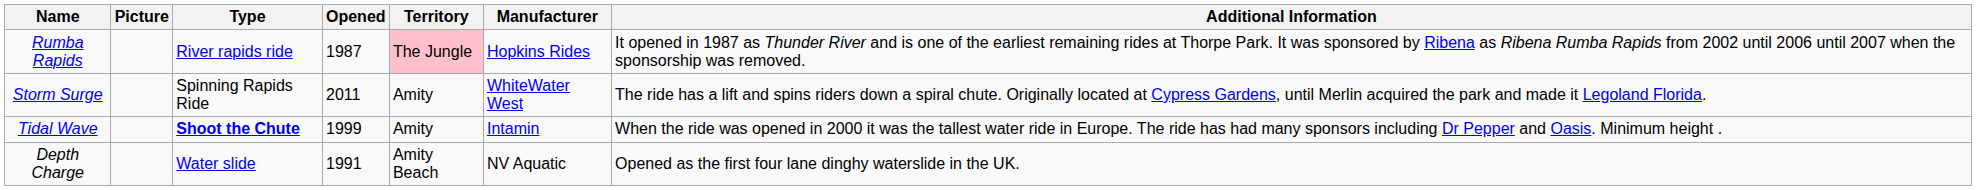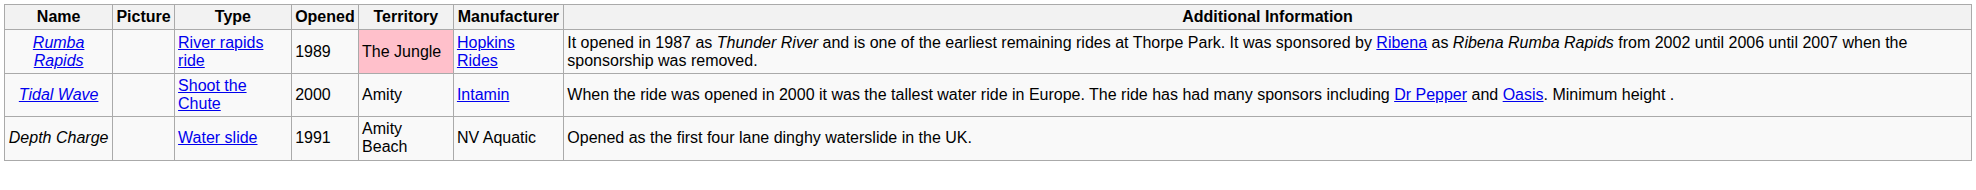Rumba Rapids | Opened: 1987 -> 1989
- row: Storm Surge | Spinning Rapids Ride | 2011 | Amity | WhiteWater West | The ride has a lift and spins riders down a spiral chute. Originally located at Cypress Gardens, until Merlin acquired the park and made it Legoland Florida.
Tidal Wave | Type: bold -> normal
Tidal Wave | Opened: 1999 -> 2000
